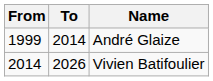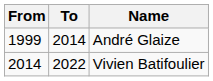Vivien Batifoulier | To: 2026 -> 2022
